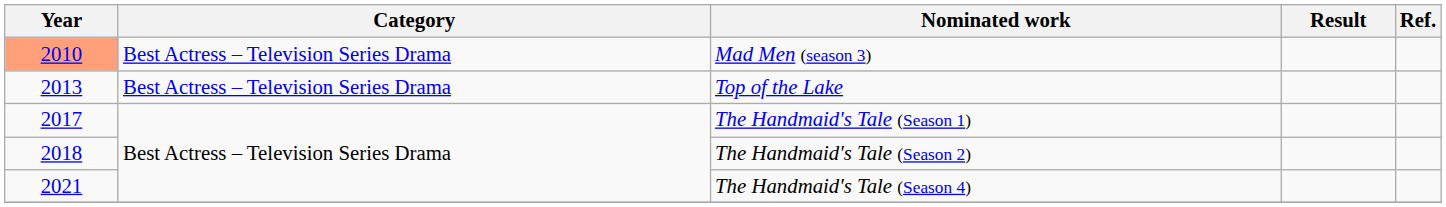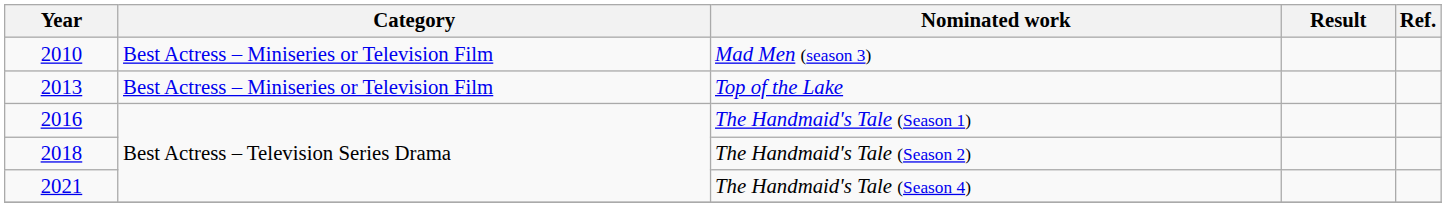Mad Men (season 3) | Year: lightsalmon background -> no background
Mad Men (season 3) | Category: Best Actress – Television Series Drama -> Best Actress – Miniseries or Television Film
Top of the Lake | Category: Best Actress – Television Series Drama -> Best Actress – Miniseries or Television Film
The Handmaid's Tale (Season 1) | Year: 2017 -> 2016
